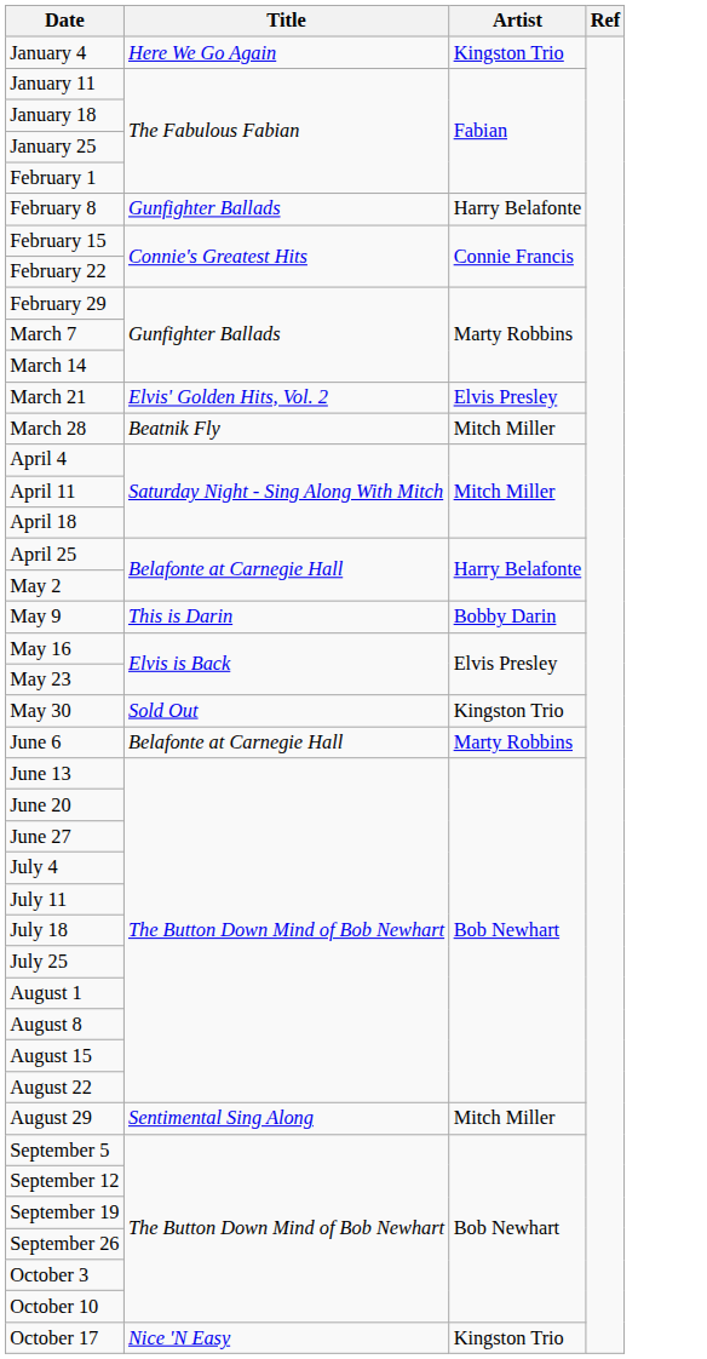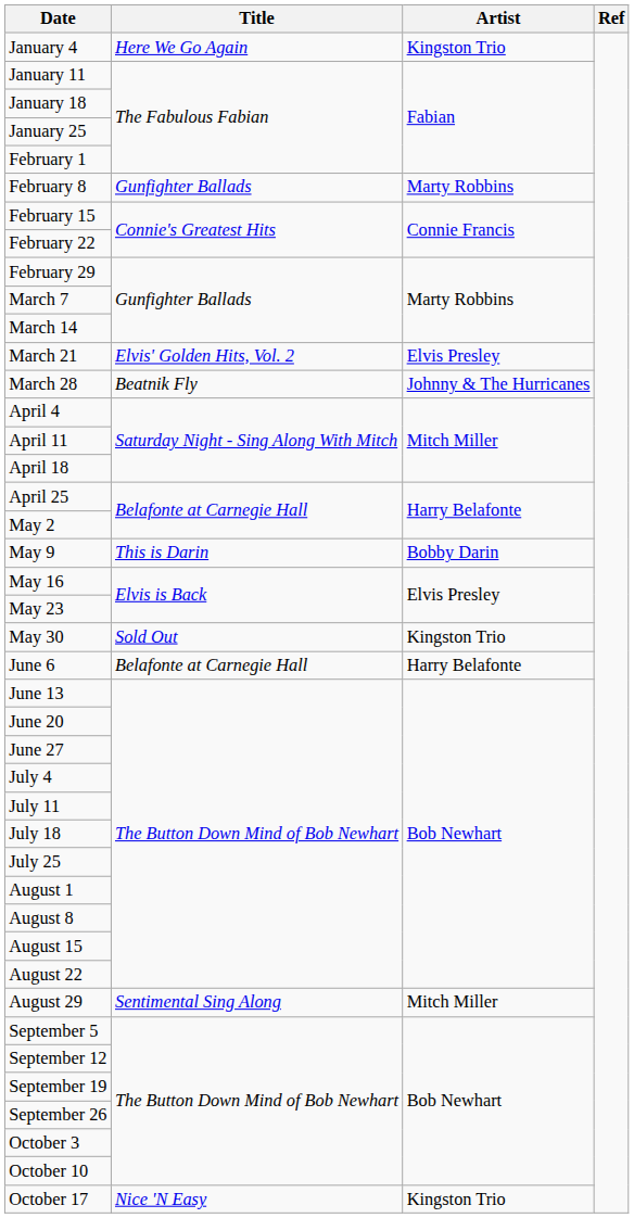February 8 | Artist: Harry Belafonte -> Marty Robbins
March 28 | Artist: Mitch Miller -> Johnny & The Hurricanes
June 6 | Artist: Marty Robbins -> Harry Belafonte
